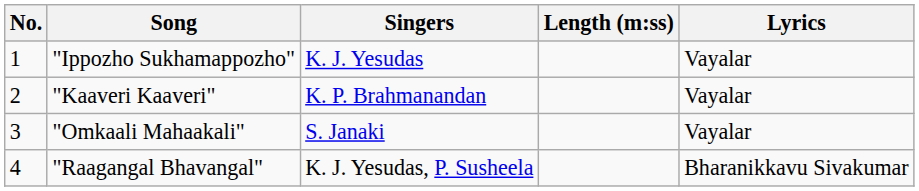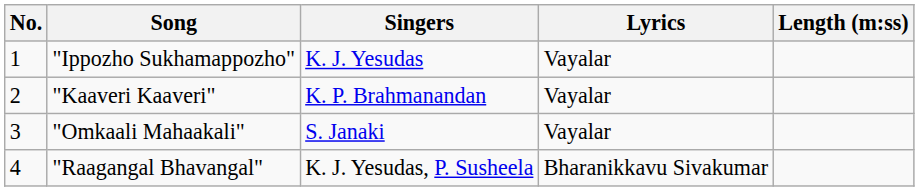columns swapped: Lyrics <-> Length (m:ss)
